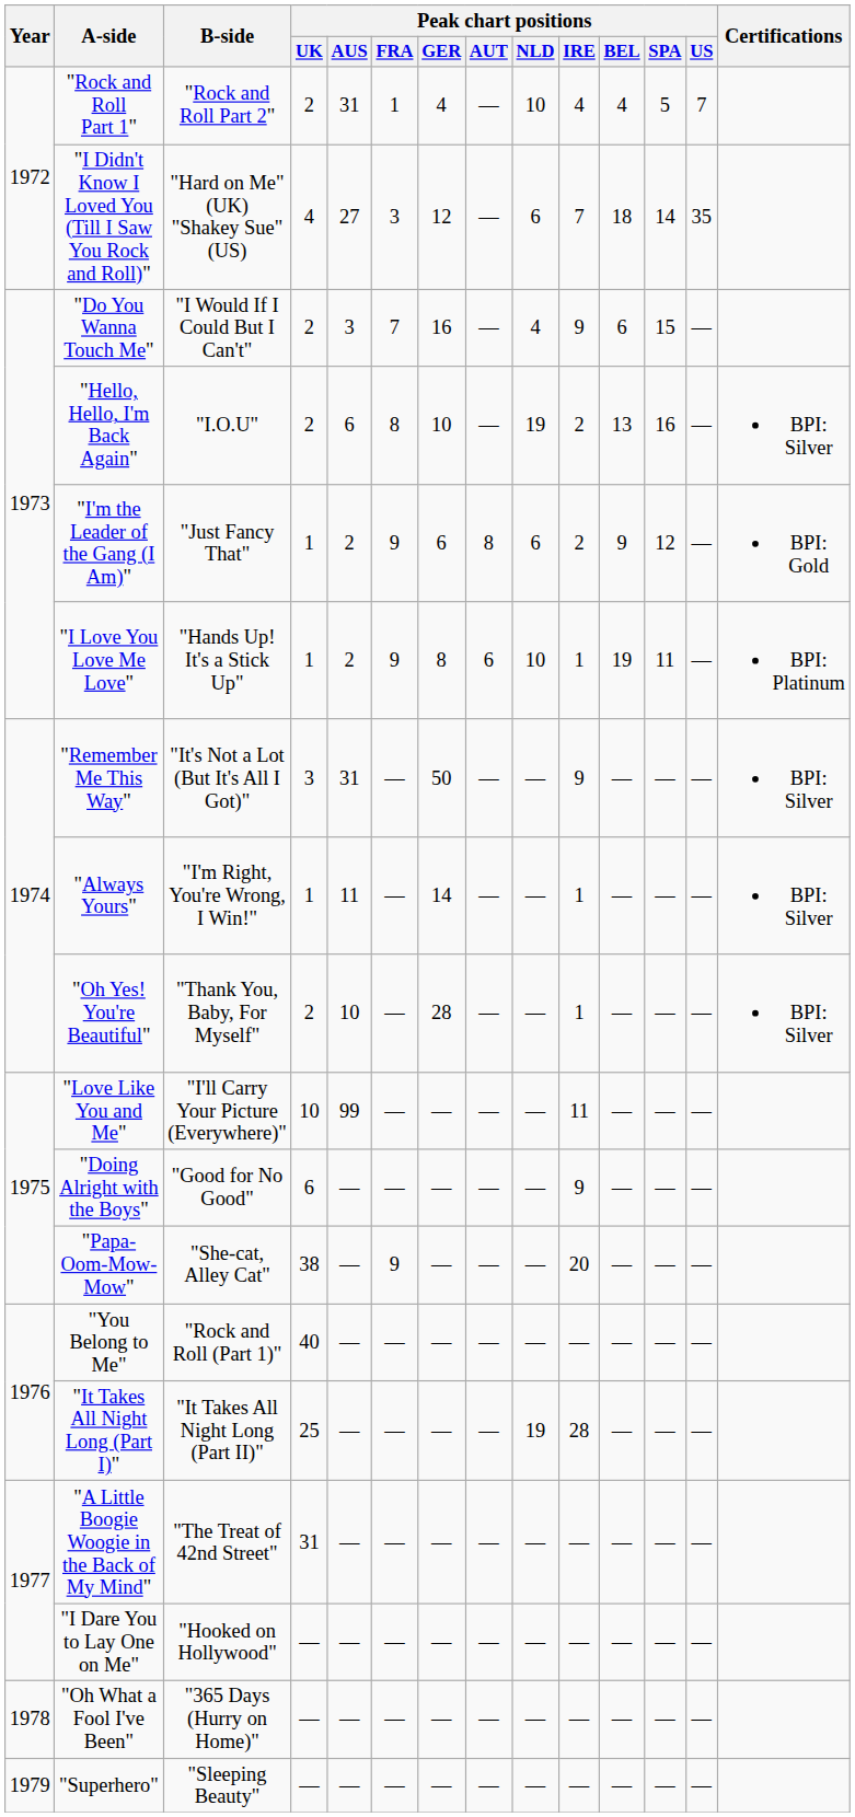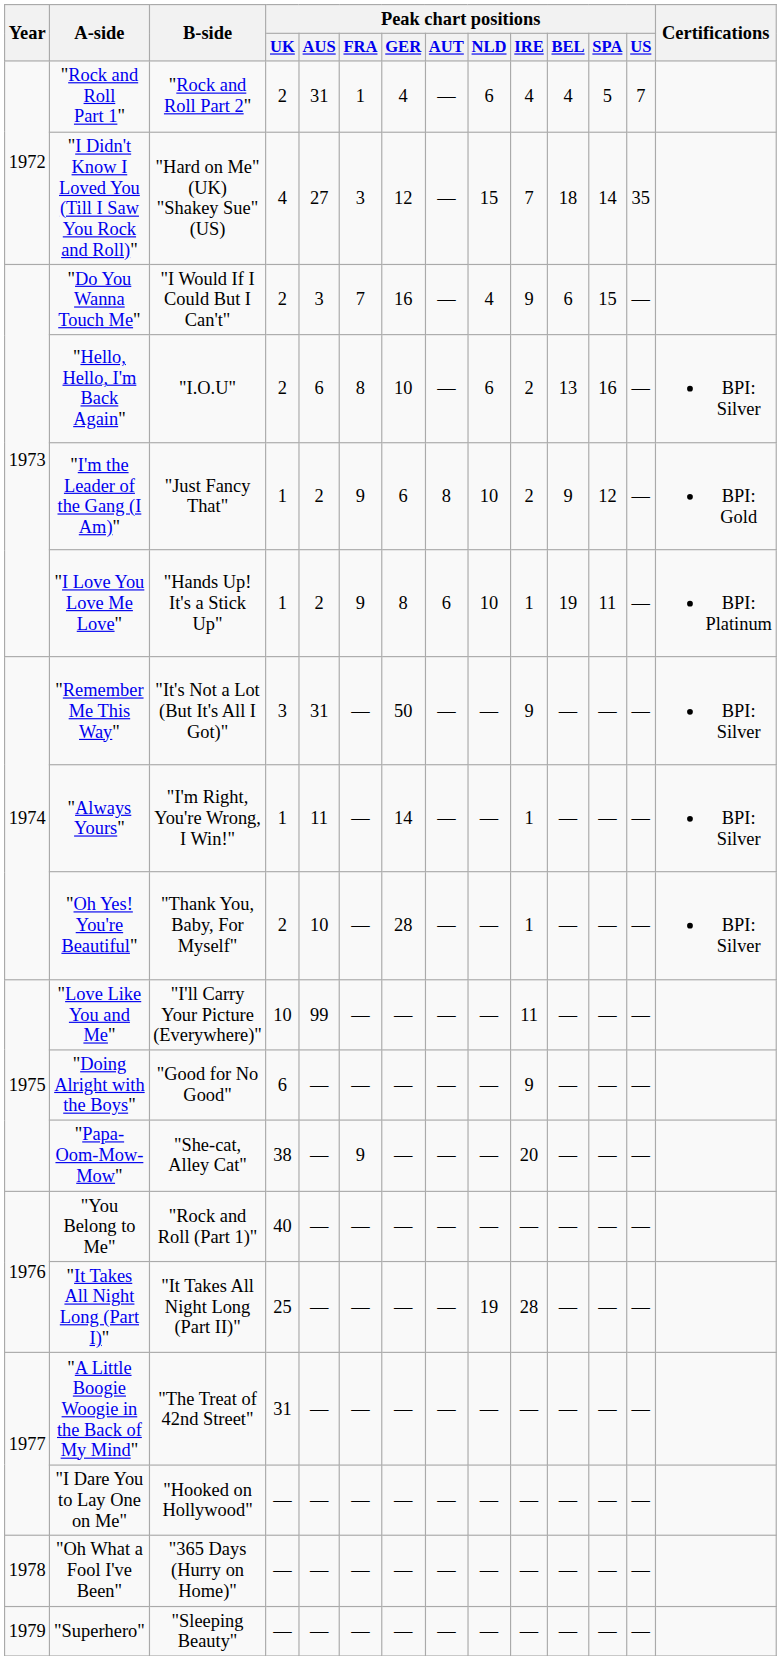"Rock and Roll Part 1" | Peak chart positions / NLD: 10 -> 6
"I Didn't Know I Loved You (Till I Saw You Rock and Roll)" | Peak chart positions / NLD: 6 -> 15
"Hello, Hello, I'm Back Again" | Peak chart positions / NLD: 19 -> 6
"I'm the Leader of the Gang (I Am)" | Peak chart positions / NLD: 6 -> 10
